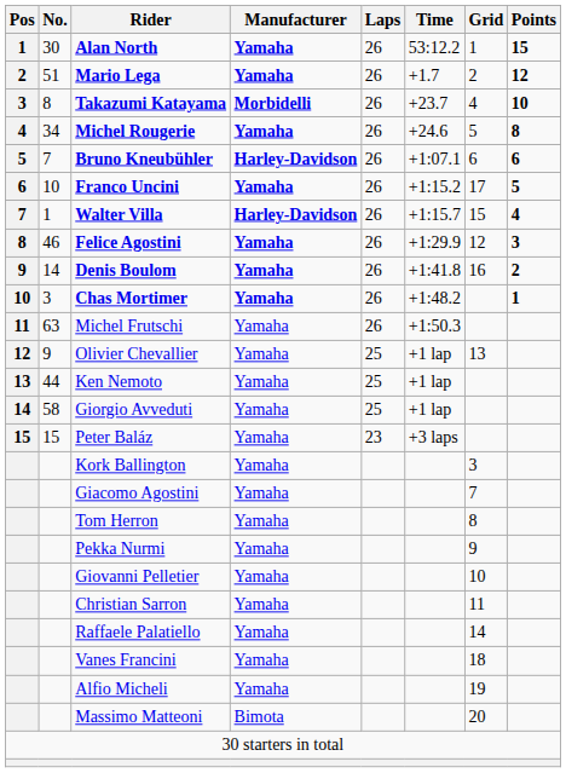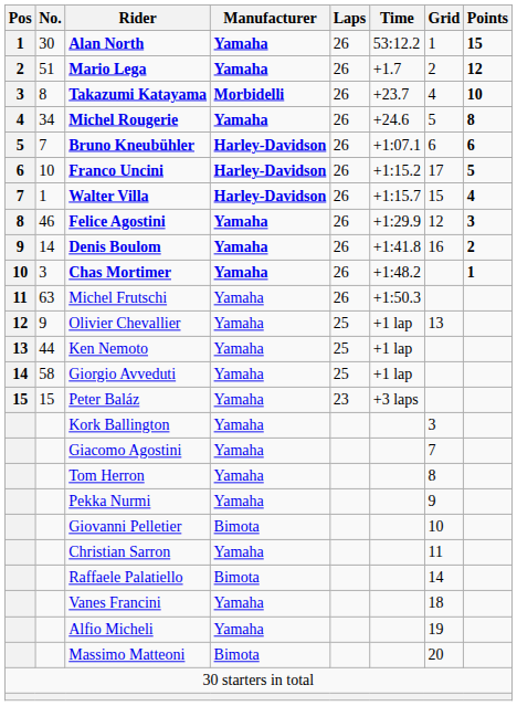Franco Uncini | Manufacturer: Yamaha -> Harley-Davidson
Giovanni Pelletier | Manufacturer: Yamaha -> Bimota
Raffaele Palatiello | Manufacturer: Yamaha -> Bimota
